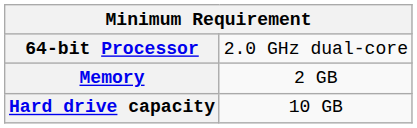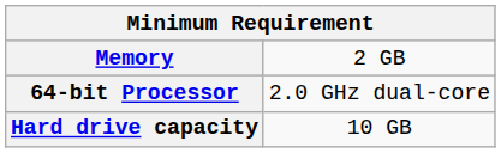rows swapped: 64-bit Processor <-> Memory
